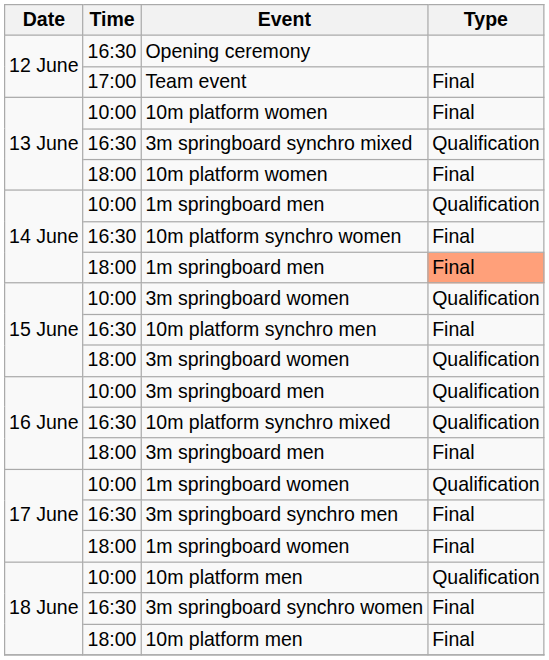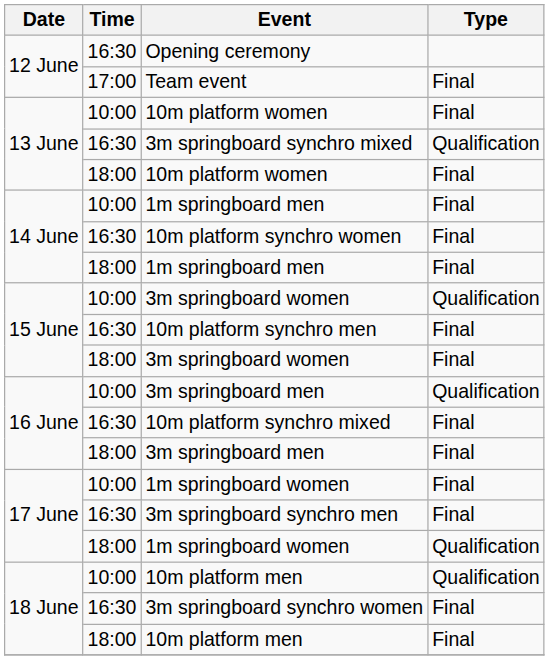10:00 / 1m springboard men | Type: Qualification -> Final
18:00 / 1m springboard men | Type: lightsalmon background -> no background
18:00 / 3m springboard women | Type: Qualification -> Final
10m platform synchro mixed | Type: Qualification -> Final
10:00 / 1m springboard women | Type: Qualification -> Final
18:00 / 1m springboard women | Type: Final -> Qualification
